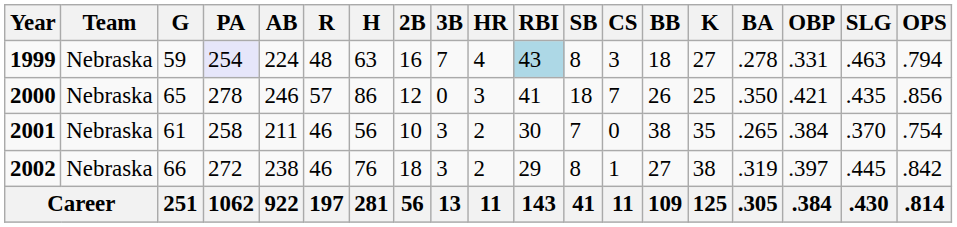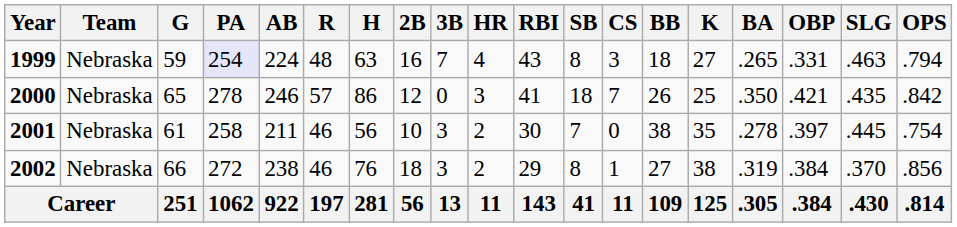1999 | RBI: lightblue background -> no background
1999 | BA: .278 -> .265
2000 | OPS: .856 -> .842
2001 | BA: .265 -> .278
2001 | OBP: .384 -> .397
2001 | SLG: .370 -> .445
2002 | OBP: .397 -> .384
2002 | SLG: .445 -> .370
2002 | OPS: .842 -> .856
